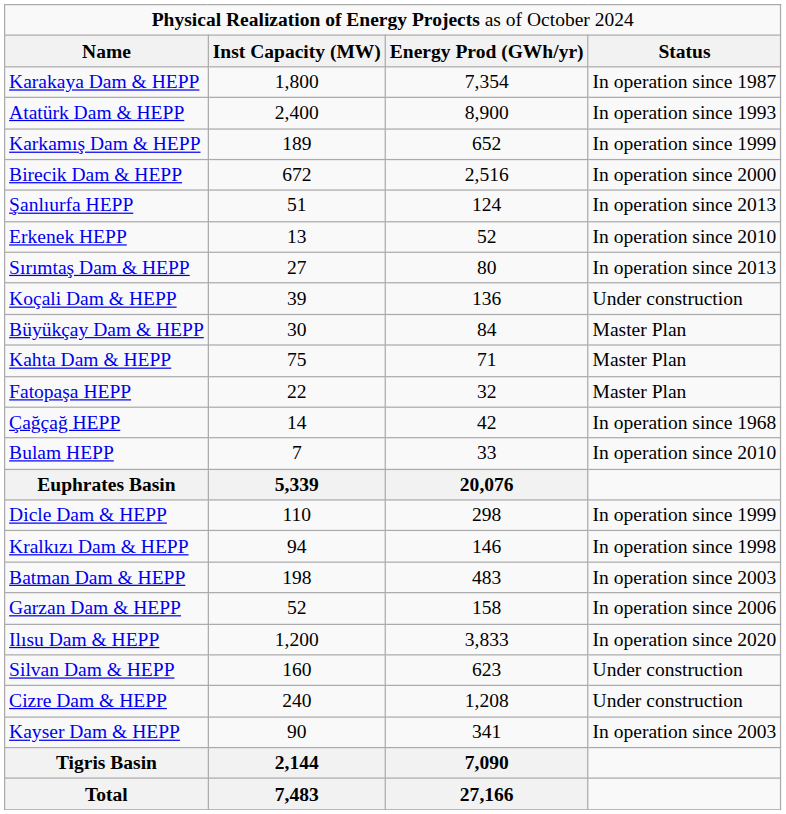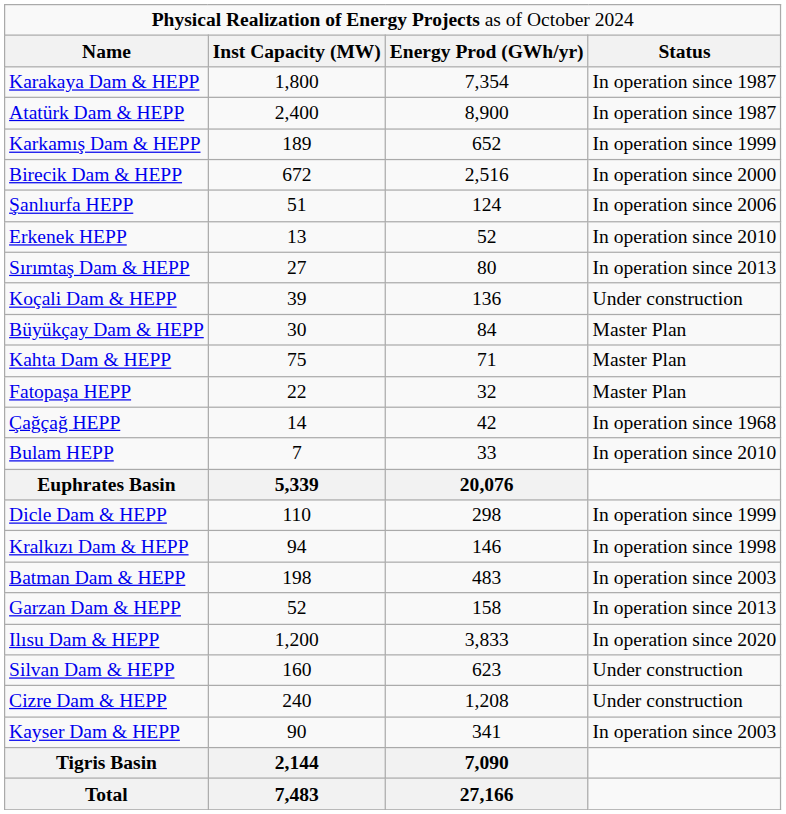Atatürk Dam & HEPP | column 4: In operation since 1993 -> In operation since 1987
Şanlıurfa HEPP | column 4: In operation since 2013 -> In operation since 2006
Garzan Dam & HEPP | column 4: In operation since 2006 -> In operation since 2013
